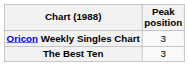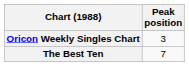The Best Ten | Peak position: 3 -> 7
